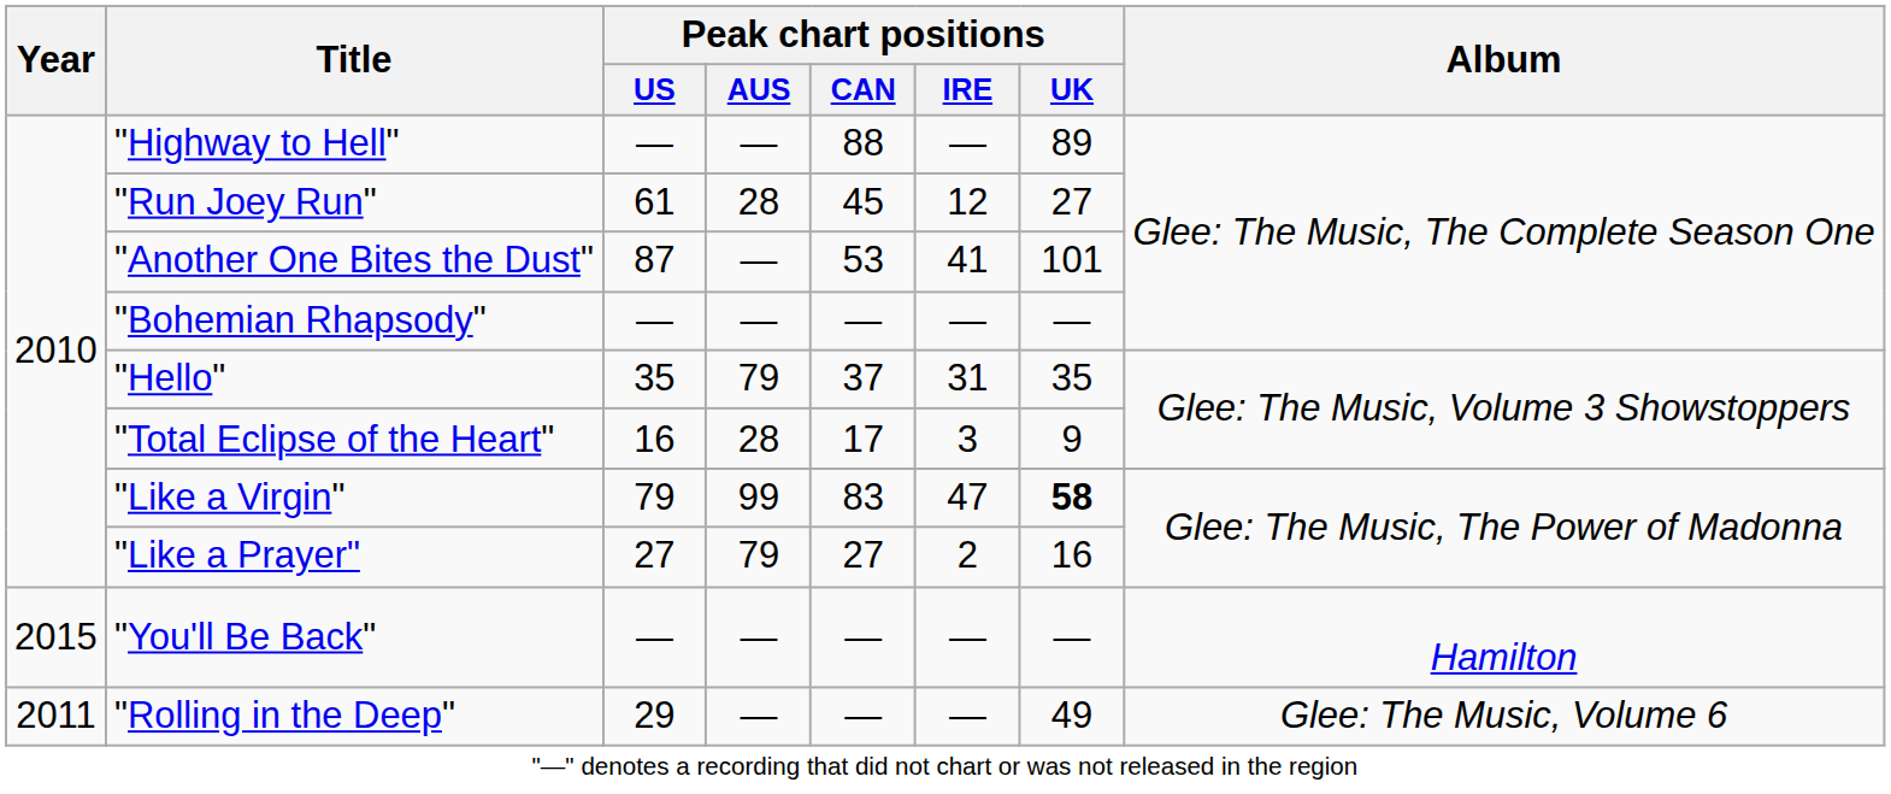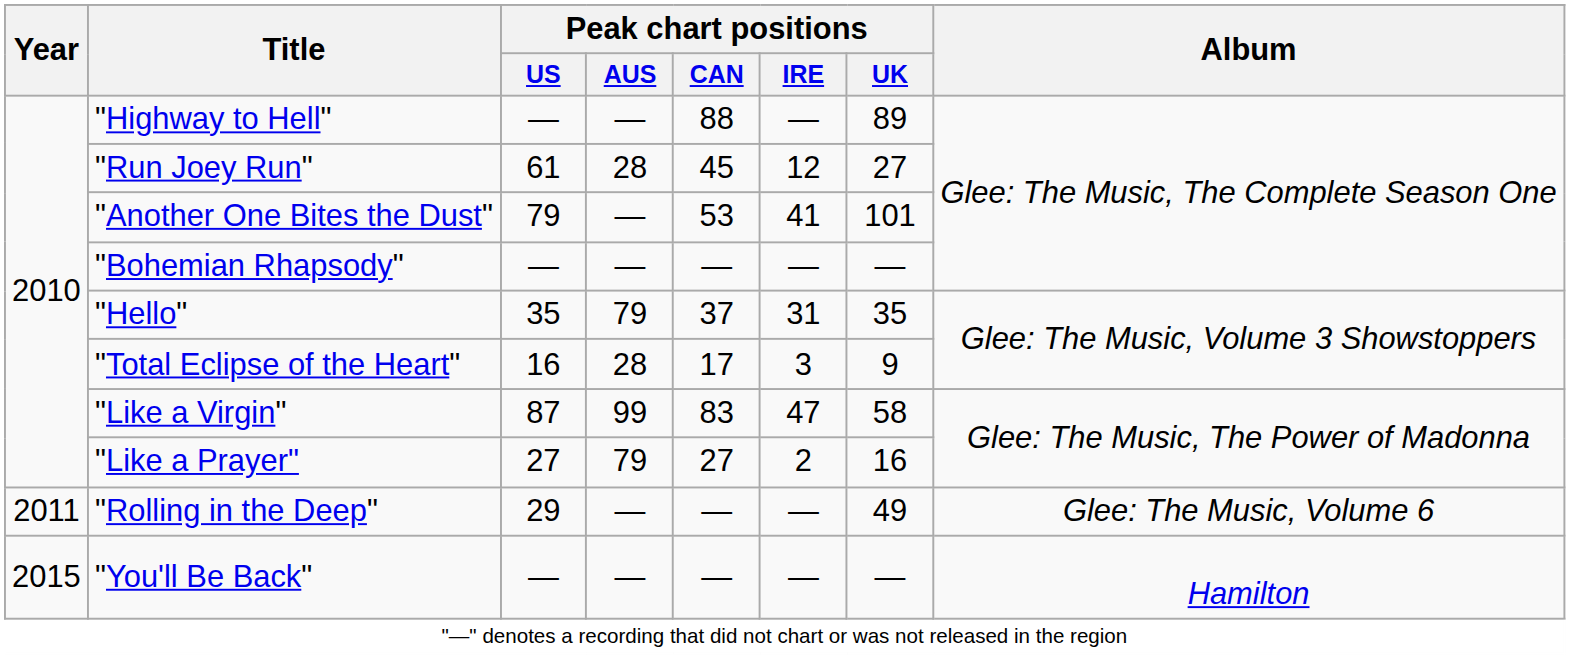"Another One Bites the Dust" | Peak chart positions / US: 87 -> 79
"Like a Virgin" | Peak chart positions / US: 79 -> 87
"Like a Virgin" | Peak chart positions / UK: bold -> normal
rows swapped: "Rolling in the Deep" <-> "You'll Be Back"
